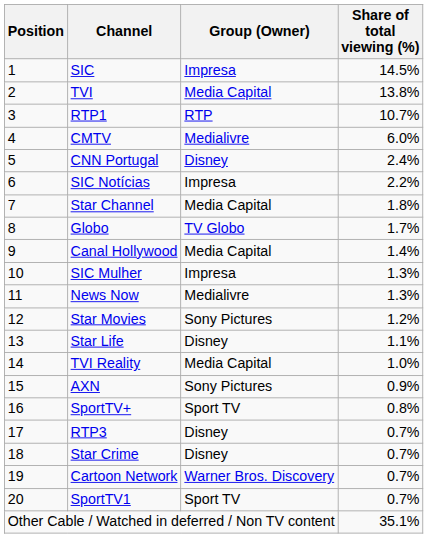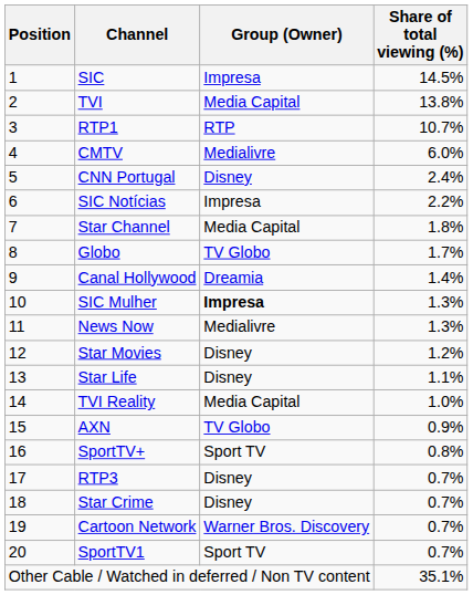Canal Hollywood | Group (Owner): Media Capital -> Dreamia
SIC Mulher | Group (Owner): normal -> bold
Star Movies | Group (Owner): Sony Pictures -> Disney
AXN | Group (Owner): Sony Pictures -> TV Globo
